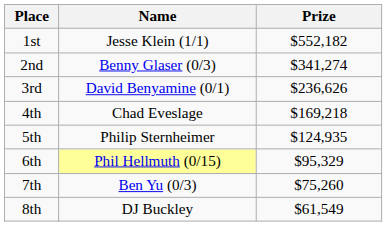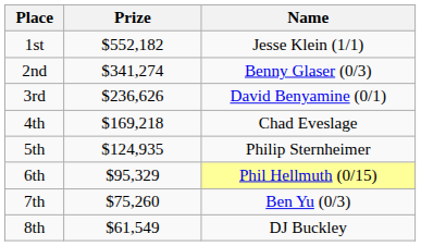columns swapped: Name <-> Prize
